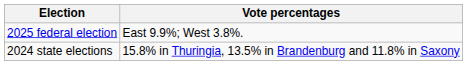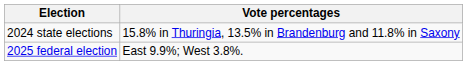rows swapped: 2024 state elections <-> 2025 federal election
